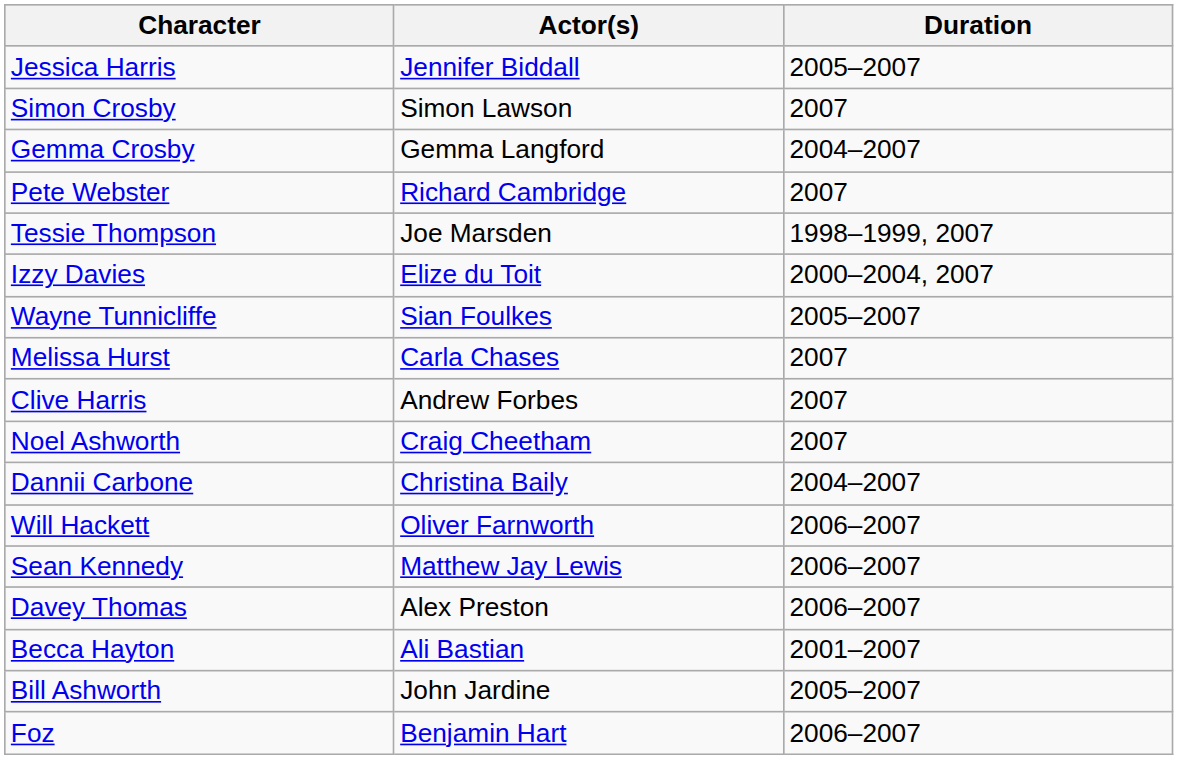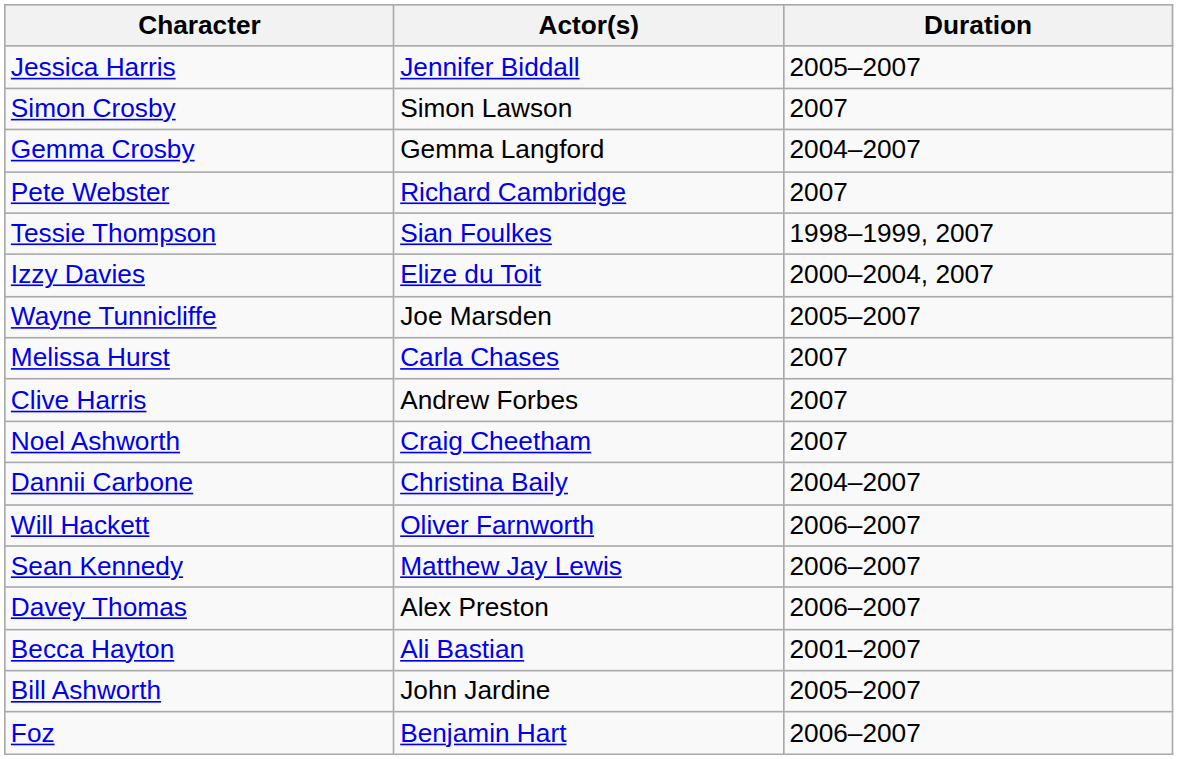Tessie Thompson | Actor(s): Joe Marsden -> Sian Foulkes
Wayne Tunnicliffe | Actor(s): Sian Foulkes -> Joe Marsden
